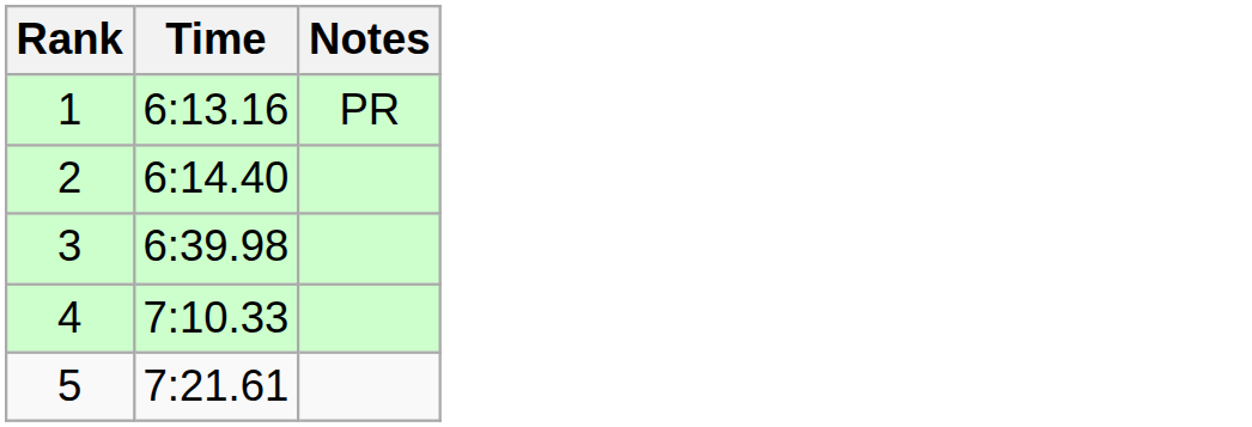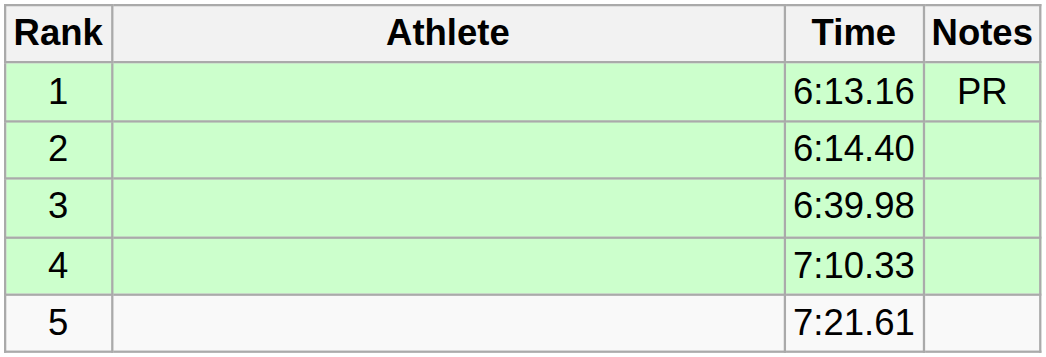+ column: Athlete
